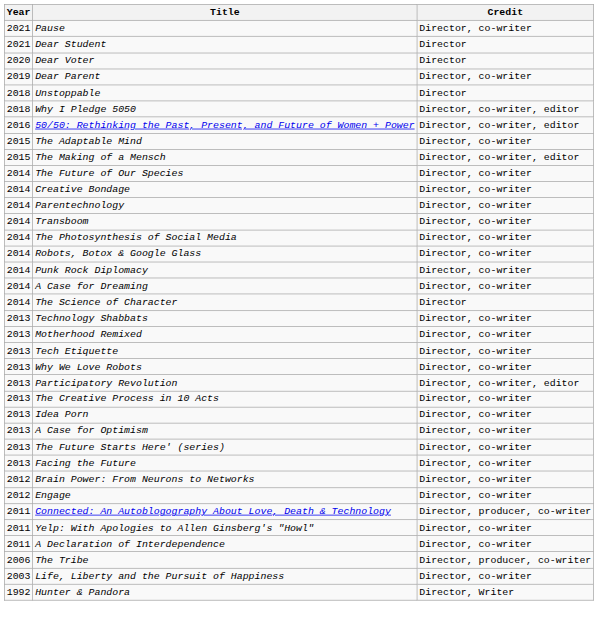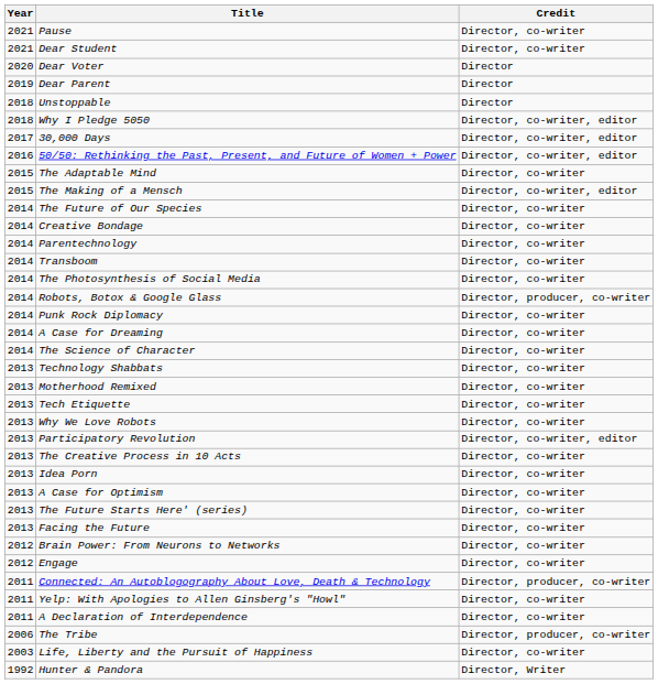Dear Student | Credit: Director -> Director, co-writer
Dear Parent | Credit: Director, co-writer -> Director
+ row: 2017 | 30,000 Days | Director, co-writer, editor
Robots, Botox & Google Glass | Credit: Director, co-writer -> Director, producer, co-writer
The Science of Character | Credit: Director -> Director, co-writer
